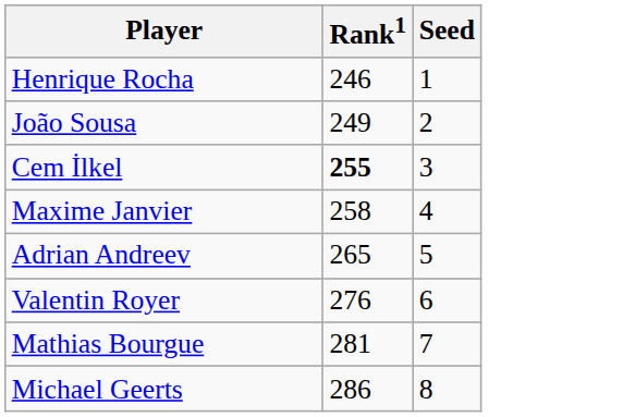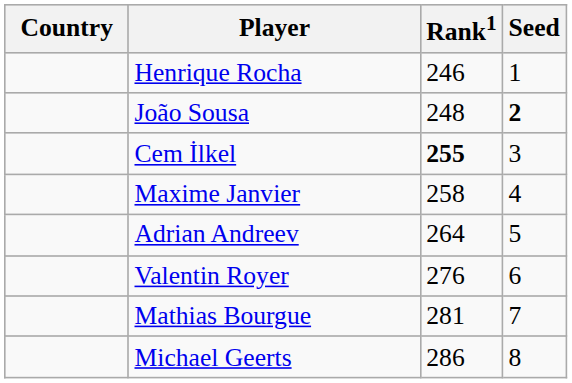+ column: Country
João Sousa | Rank1: 249 -> 248
João Sousa | Seed: normal -> bold
Adrian Andreev | Rank1: 265 -> 264
